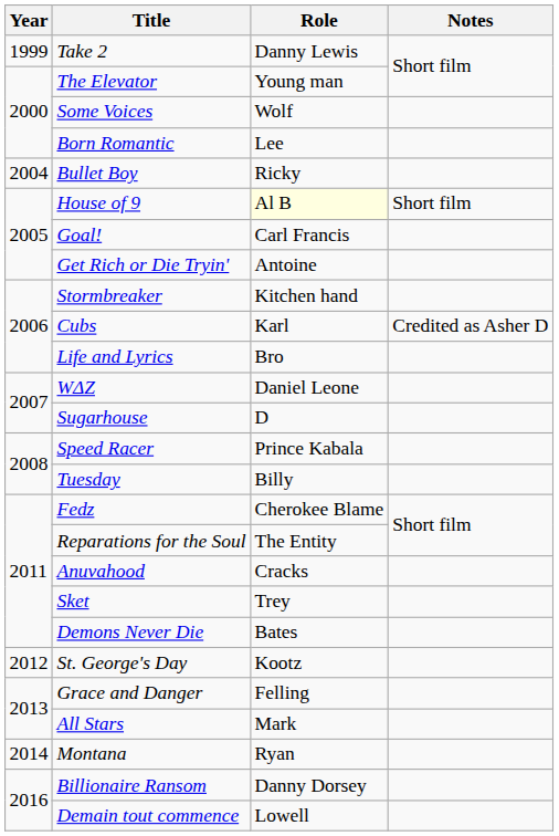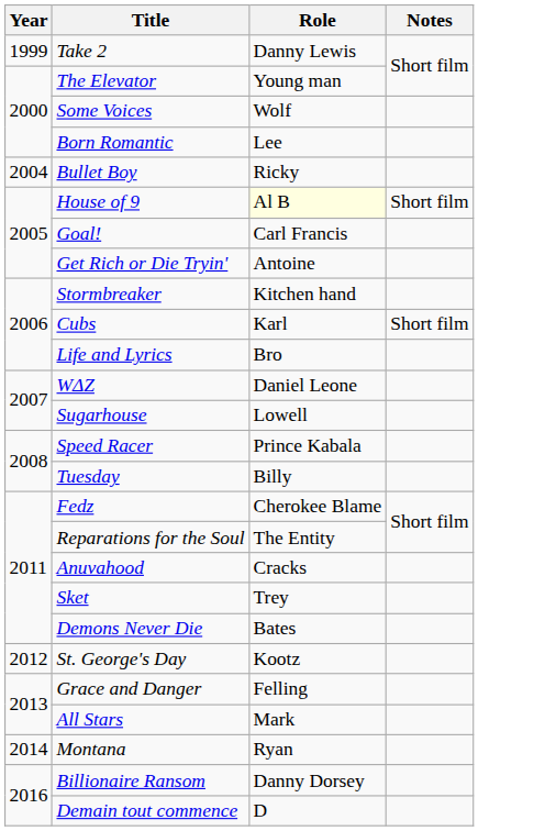Cubs | Notes: Credited as Asher D -> Short film
Sugarhouse | Role: D -> Lowell
Demain tout commence | Role: Lowell -> D
